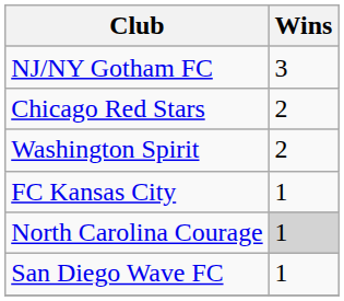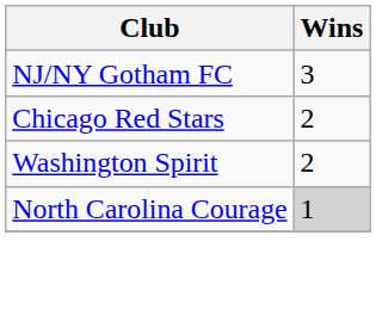- row: FC Kansas City | 1
- row: San Diego Wave FC | 1
